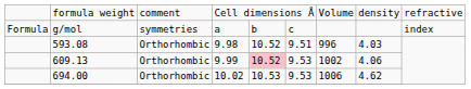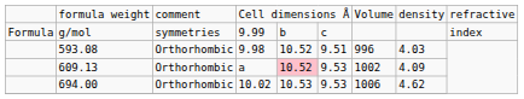g/mol | column 4: a -> 9.99
609.13 | column 4: 9.99 -> a
609.13 | column 8: 4.06 -> 4.09
